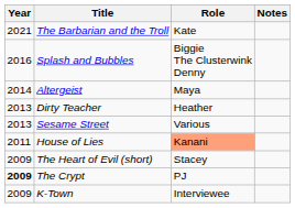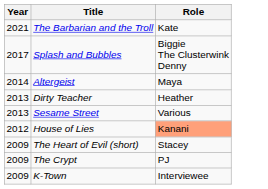- column: Notes
Splash and Bubbles | Year: 2016 -> 2017
House of Lies | Year: 2011 -> 2012
The Crypt | Year: bold -> normal
